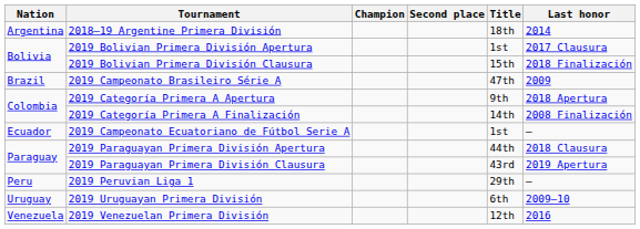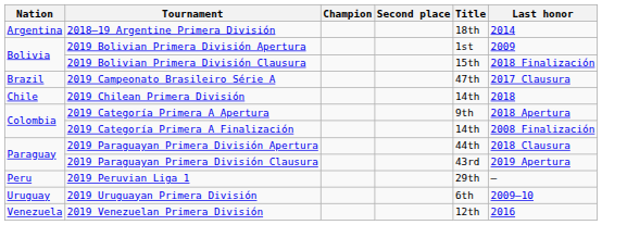2019 Bolivian Primera División Apertura | Last honor: 2017 Clausura -> 2009
2019 Campeonato Brasileiro Série A | Last honor: 2009 -> 2017 Clausura
+ row: Chile | 2019 Chilean Primera División | 14th | 2018
- row: Ecuador | 2019 Campeonato Ecuatoriano de Fútbol Serie A | 1st | —
